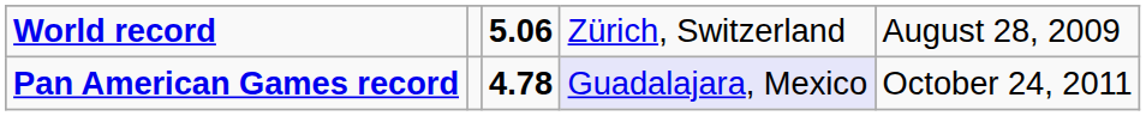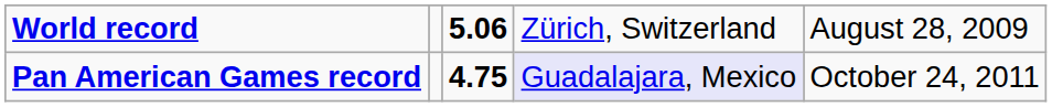Pan American Games record | column 3: 4.78 -> 4.75
